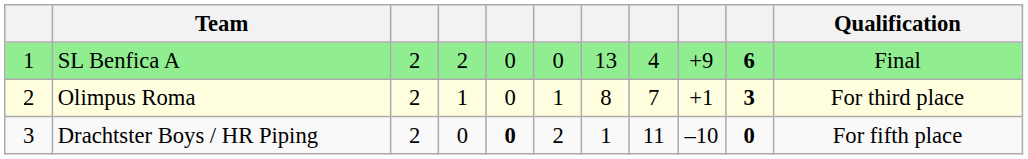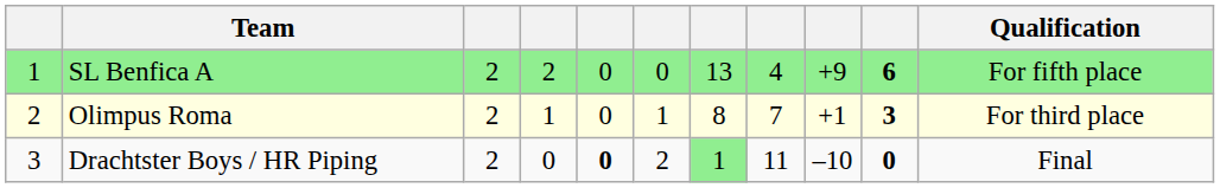SL Benfica A | Qualification: Final -> For fifth place
Drachtster Boys / HR Piping | column 7: no background -> lightgreen background
Drachtster Boys / HR Piping | Qualification: For fifth place -> Final
